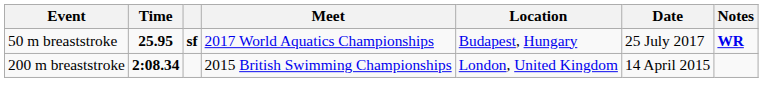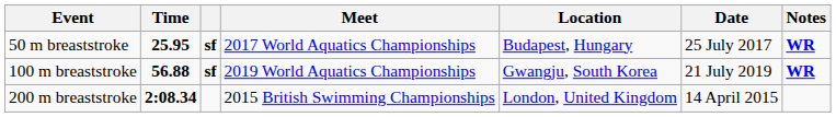+ row: 100 m breaststroke | 56.88 | sf | 2019 World Aquatics Championships | Gwangju, South Korea | 21 July 2019 | WR
